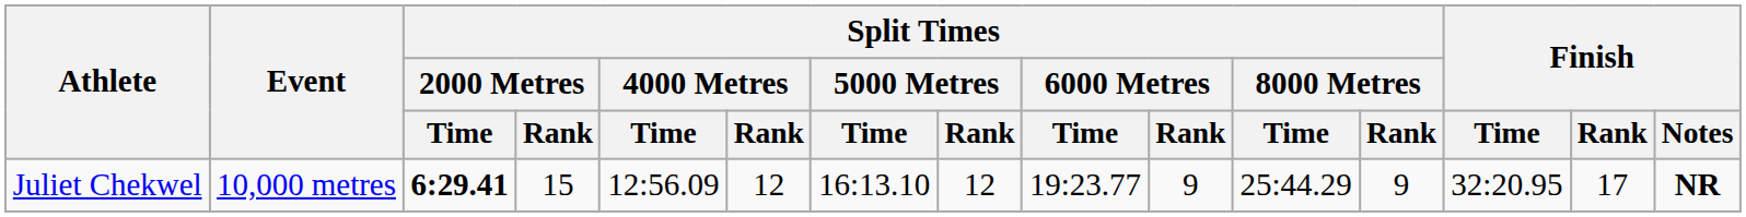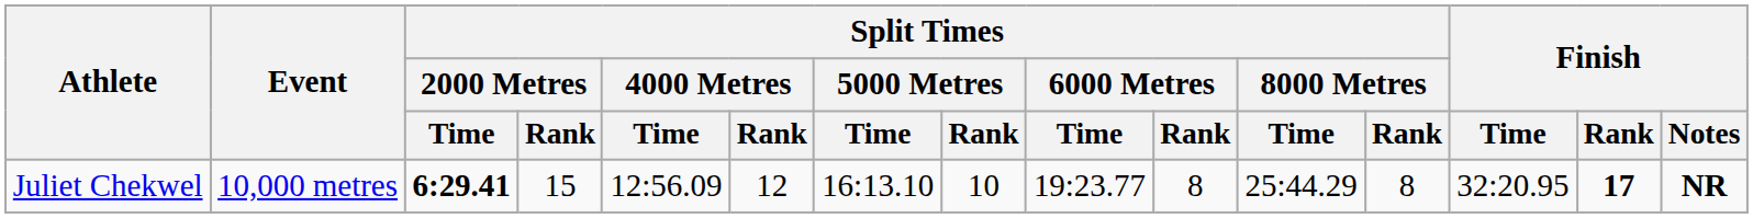Juliet Chekwel | Split Times / 5000 Metres / Rank: 12 -> 10
Juliet Chekwel | Split Times / 6000 Metres / Rank: 9 -> 8
Juliet Chekwel | Split Times / 8000 Metres / Rank: 9 -> 8
Juliet Chekwel | Finish / Rank: normal -> bold
